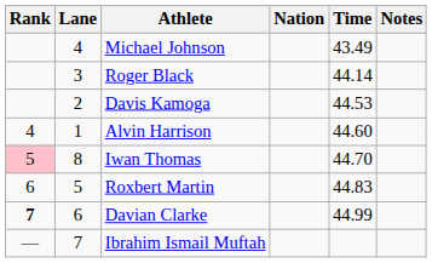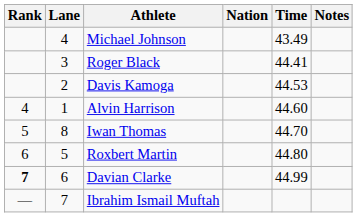Roger Black | Time: 44.14 -> 44.41
Iwan Thomas | Rank: pink background -> no background
Roxbert Martin | Time: 44.83 -> 44.80
